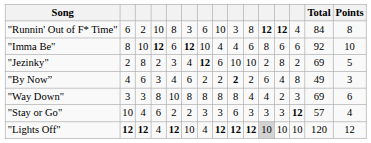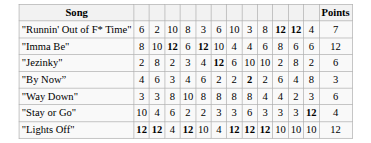- column: Total | 84 | 92 | 69 | 49 | 69 | 57 | 120
"Runnin' Out of F* Time" | Points: 8 -> 7
"Imma Be" | Points: 10 -> 12
"Jezinky" | Points: 5 -> 6
"Lights Off" | column 11: lightgrey background -> no background
